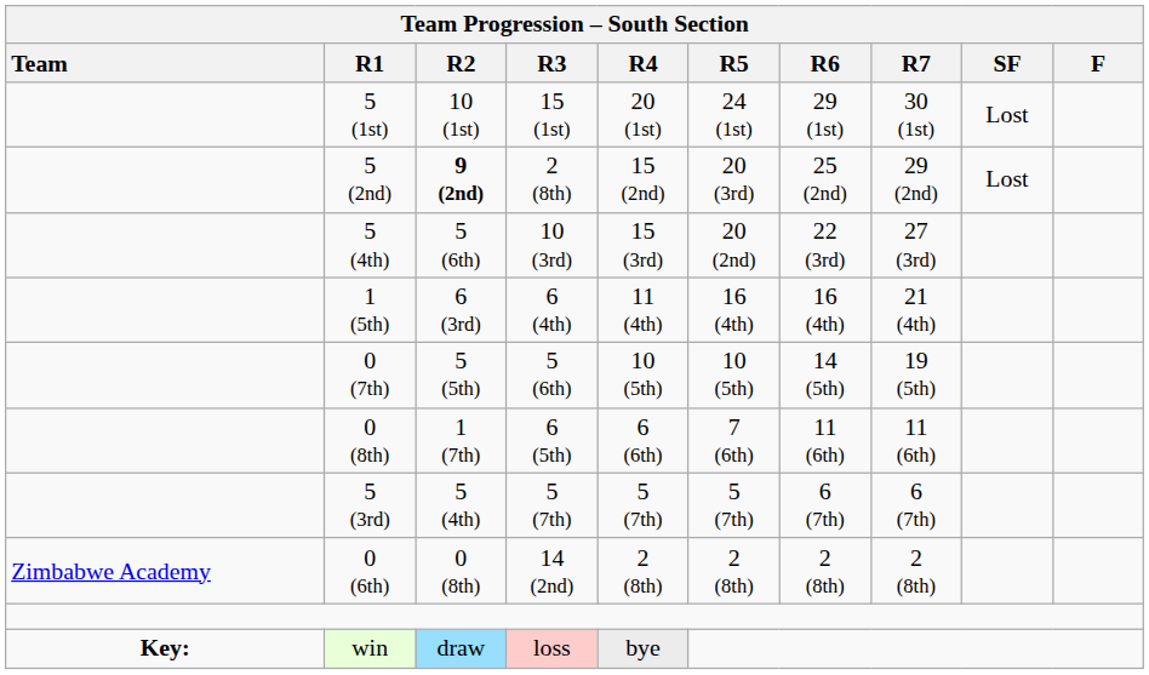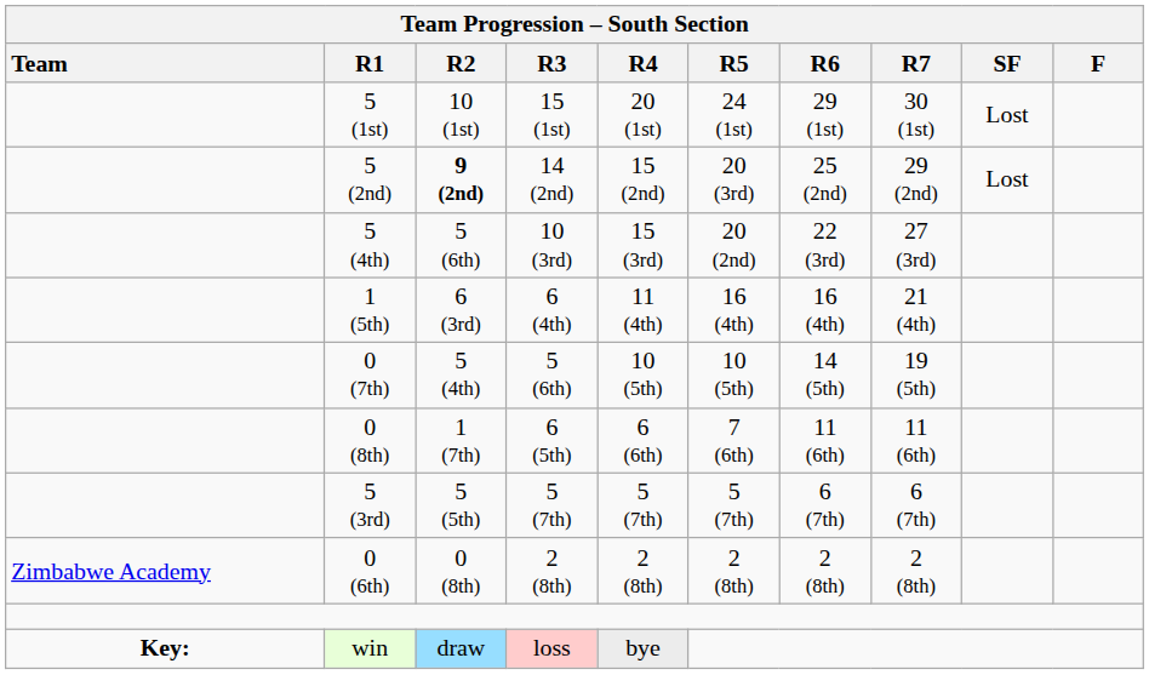5 (2nd) | Team Progression – South Section / R3: 2 (8th) -> 14 (2nd)
0 (7th) | Team Progression – South Section / R2: 5 (5th) -> 5 (4th)
5 (3rd) | Team Progression – South Section / R2: 5 (4th) -> 5 (5th)
0 (6th) | Team Progression – South Section / R3: 14 (2nd) -> 2 (8th)
